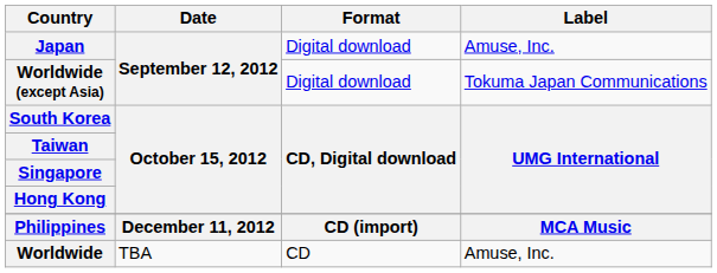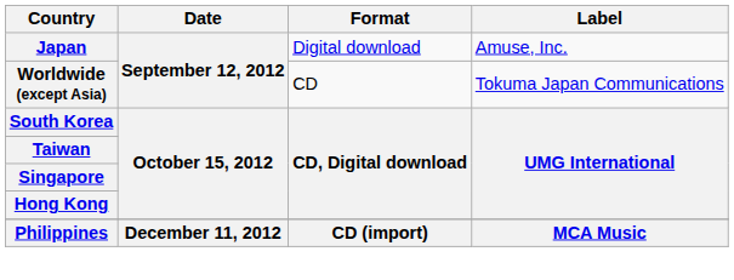Worldwide (except Asia) | Format: Digital download -> CD
- row: Worldwide | TBA | CD | Amuse, Inc.
